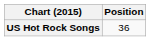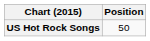US Hot Rock Songs | Position: 36 -> 50
